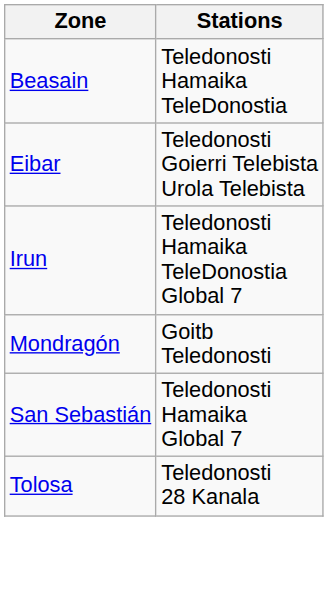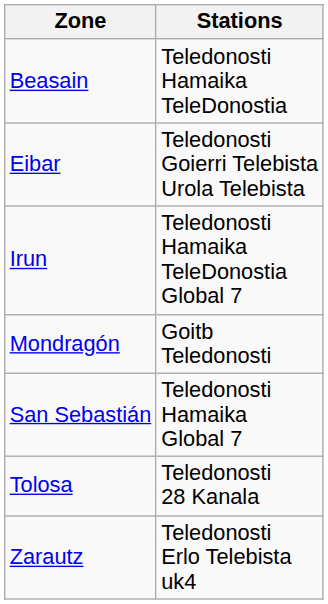+ row: Zarautz | Teledonosti Erlo Telebista uk4
